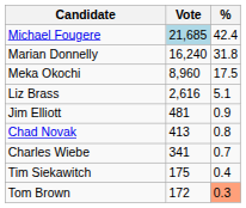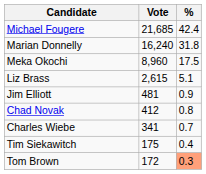Michael Fougere | Vote: lightblue background -> no background
Liz Brass | Vote: 2,616 -> 2,615
Chad Novak | Vote: 413 -> 412
